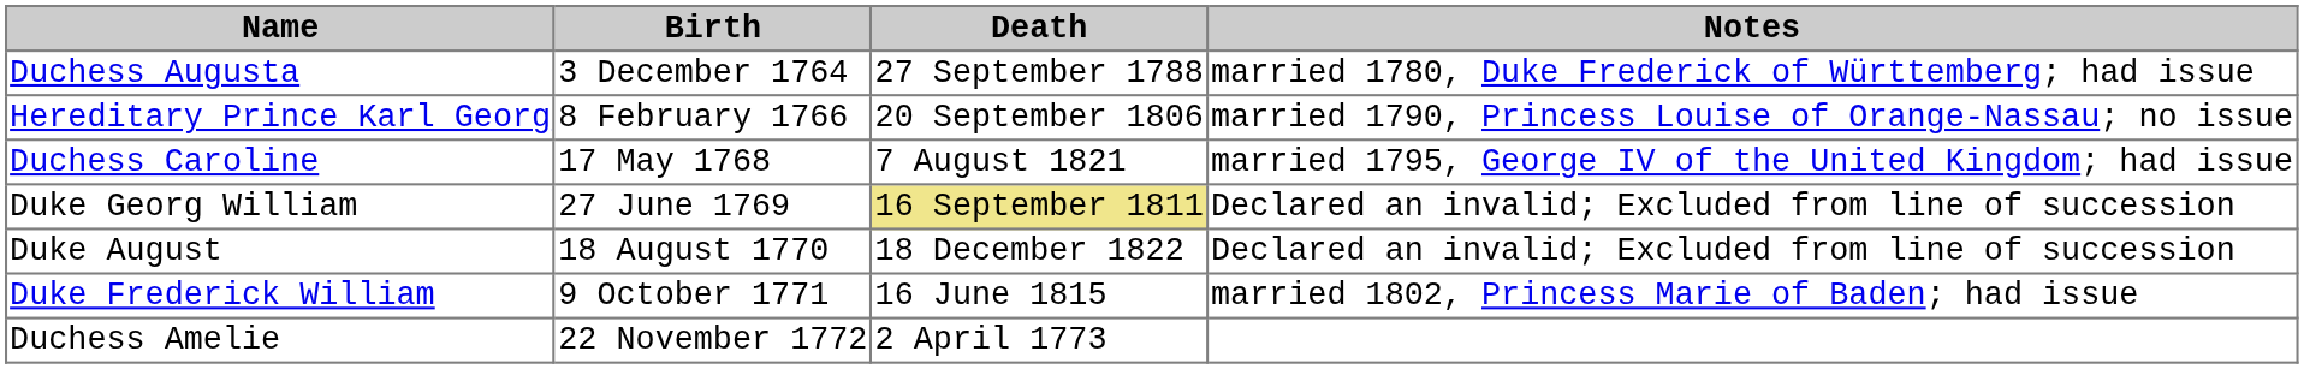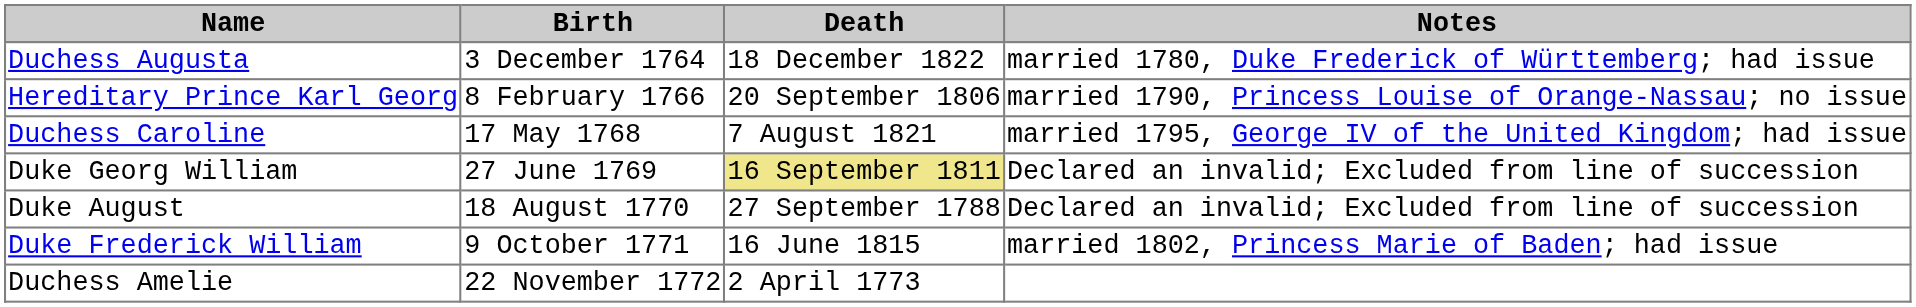Duchess Augusta | Death: 27 September 1788 -> 18 December 1822
Duke August | Death: 18 December 1822 -> 27 September 1788
